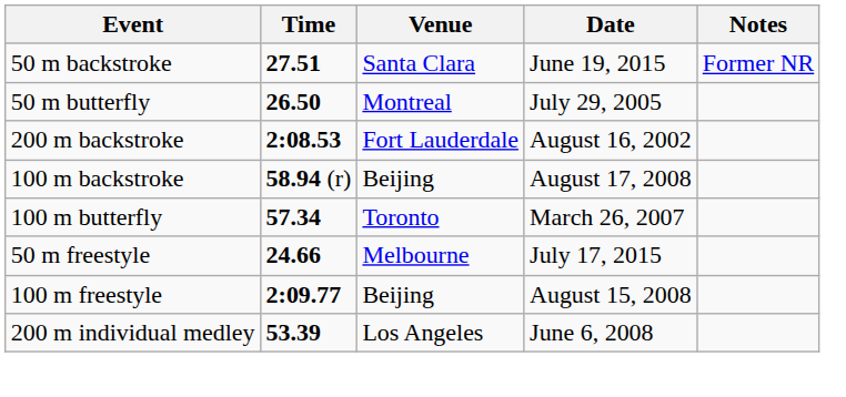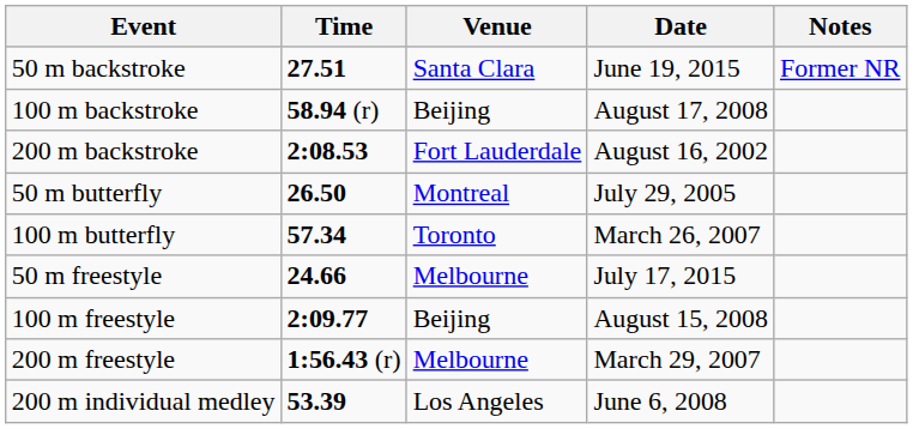rows swapped: 100 m backstroke <-> 50 m butterfly
+ row: 200 m freestyle | 1:56.43 (r) | Melbourne | March 29, 2007
